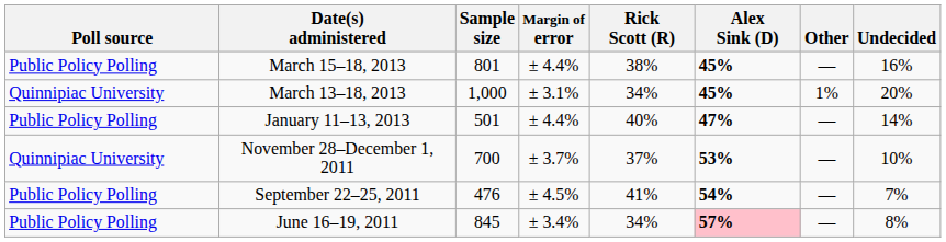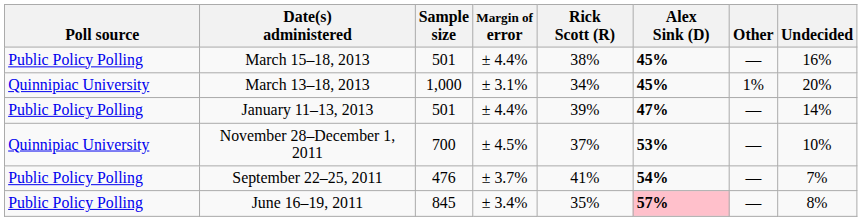March 15–18, 2013 | Sample size: 801 -> 501
January 11–13, 2013 | Rick Scott (R): 40% -> 39%
November 28–December 1, 2011 | Margin of error: ± 3.7% -> ± 4.5%
September 22–25, 2011 | Margin of error: ± 4.5% -> ± 3.7%
June 16–19, 2011 | Rick Scott (R): 34% -> 35%
